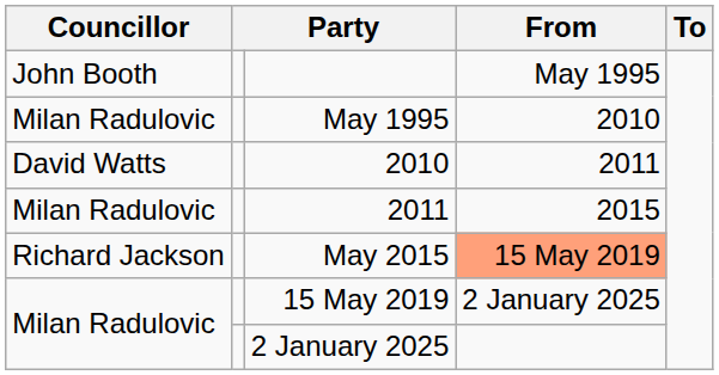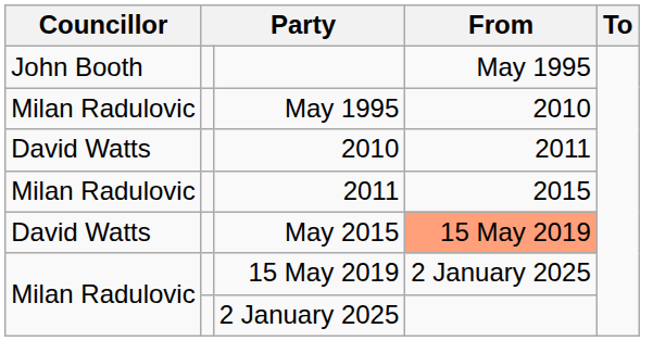May 2015 | Councillor: Richard Jackson -> David Watts
